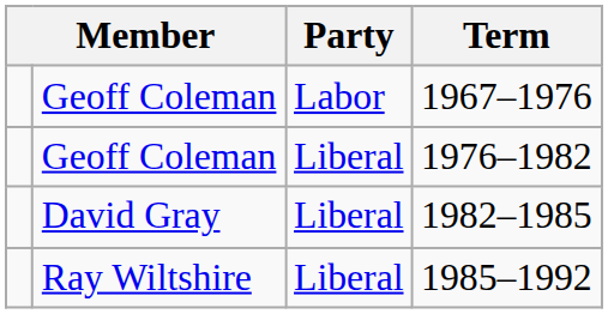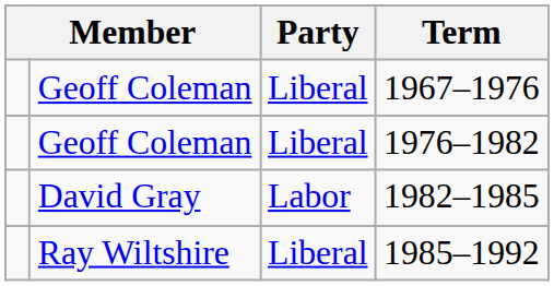1967–1976 | Party: Labor -> Liberal
1982–1985 | Party: Liberal -> Labor
